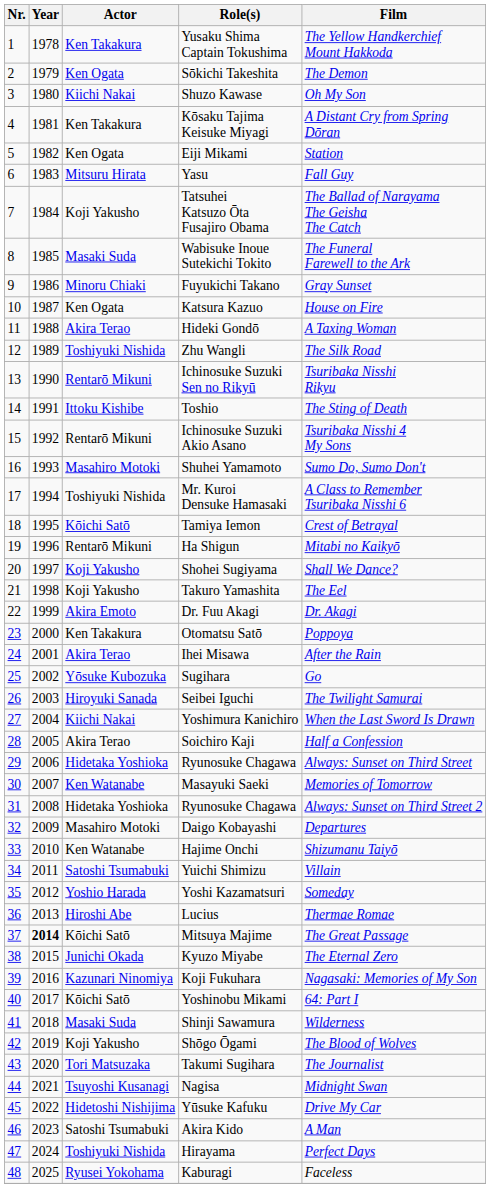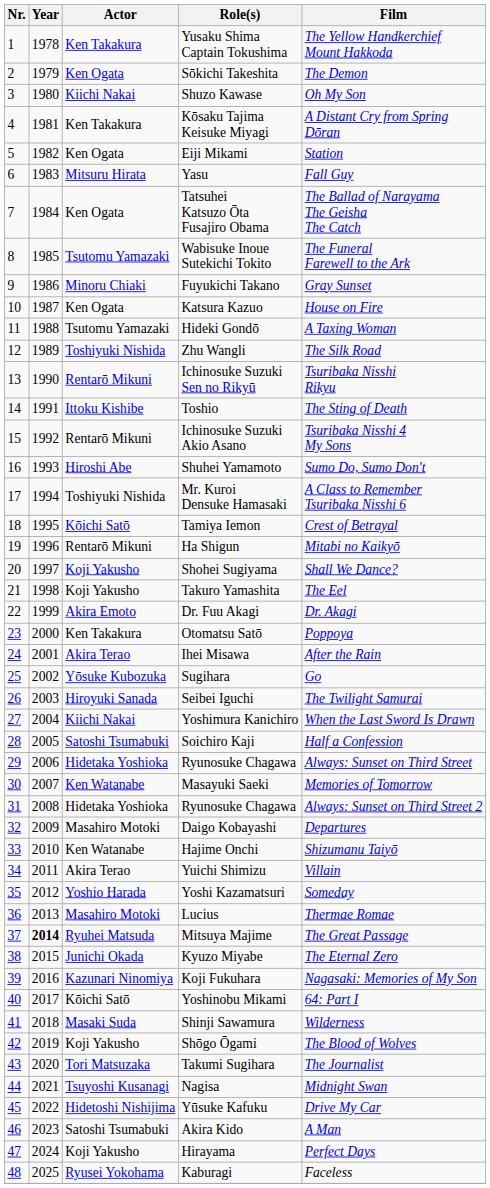Tatsuhei Katsuzo Ōta Fusajiro Obama | Actor: Koji Yakusho -> Ken Ogata
Wabisuke Inoue Sutekichi Tokito | Actor: Masaki Suda -> Tsutomu Yamazaki
Hideki Gondō | Actor: Akira Terao -> Tsutomu Yamazaki
Shuhei Yamamoto | Actor: Masahiro Motoki -> Hiroshi Abe
Soichiro Kaji | Actor: Akira Terao -> Satoshi Tsumabuki
Yuichi Shimizu | Actor: Satoshi Tsumabuki -> Akira Terao
Lucius | Actor: Hiroshi Abe -> Masahiro Motoki
Mitsuya Majime | Actor: Kōichi Satō -> Ryuhei Matsuda
Hirayama | Actor: Toshiyuki Nishida -> Koji Yakusho
